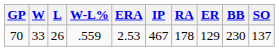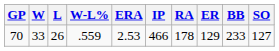70 | IP: 467 -> 466
70 | BB: 230 -> 233
70 | SO: 137 -> 127
